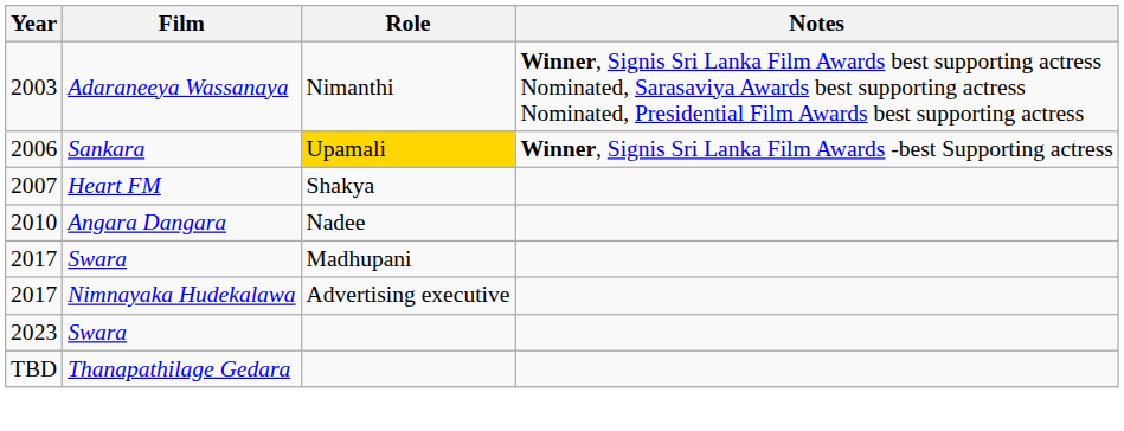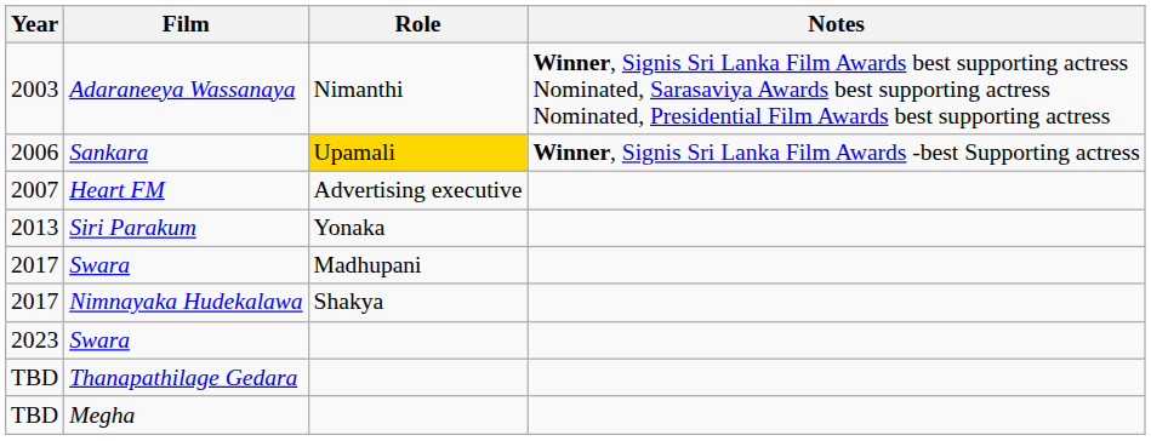Heart FM | Role: Shakya -> Advertising executive
- row: 2010 | Angara Dangara | Nadee
+ row: 2013 | Siri Parakum | Yonaka
Nimnayaka Hudekalawa | Role: Advertising executive -> Shakya
+ row: TBD | Megha
